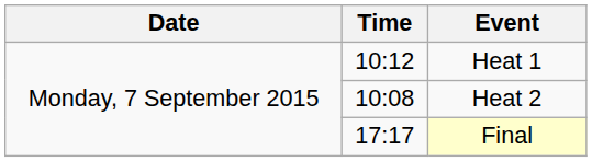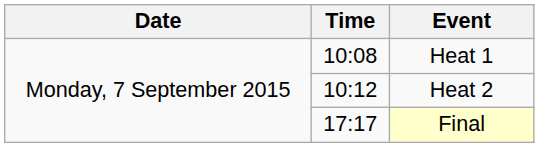Heat 1 | Time: 10:12 -> 10:08
Heat 2 | Time: 10:08 -> 10:12
